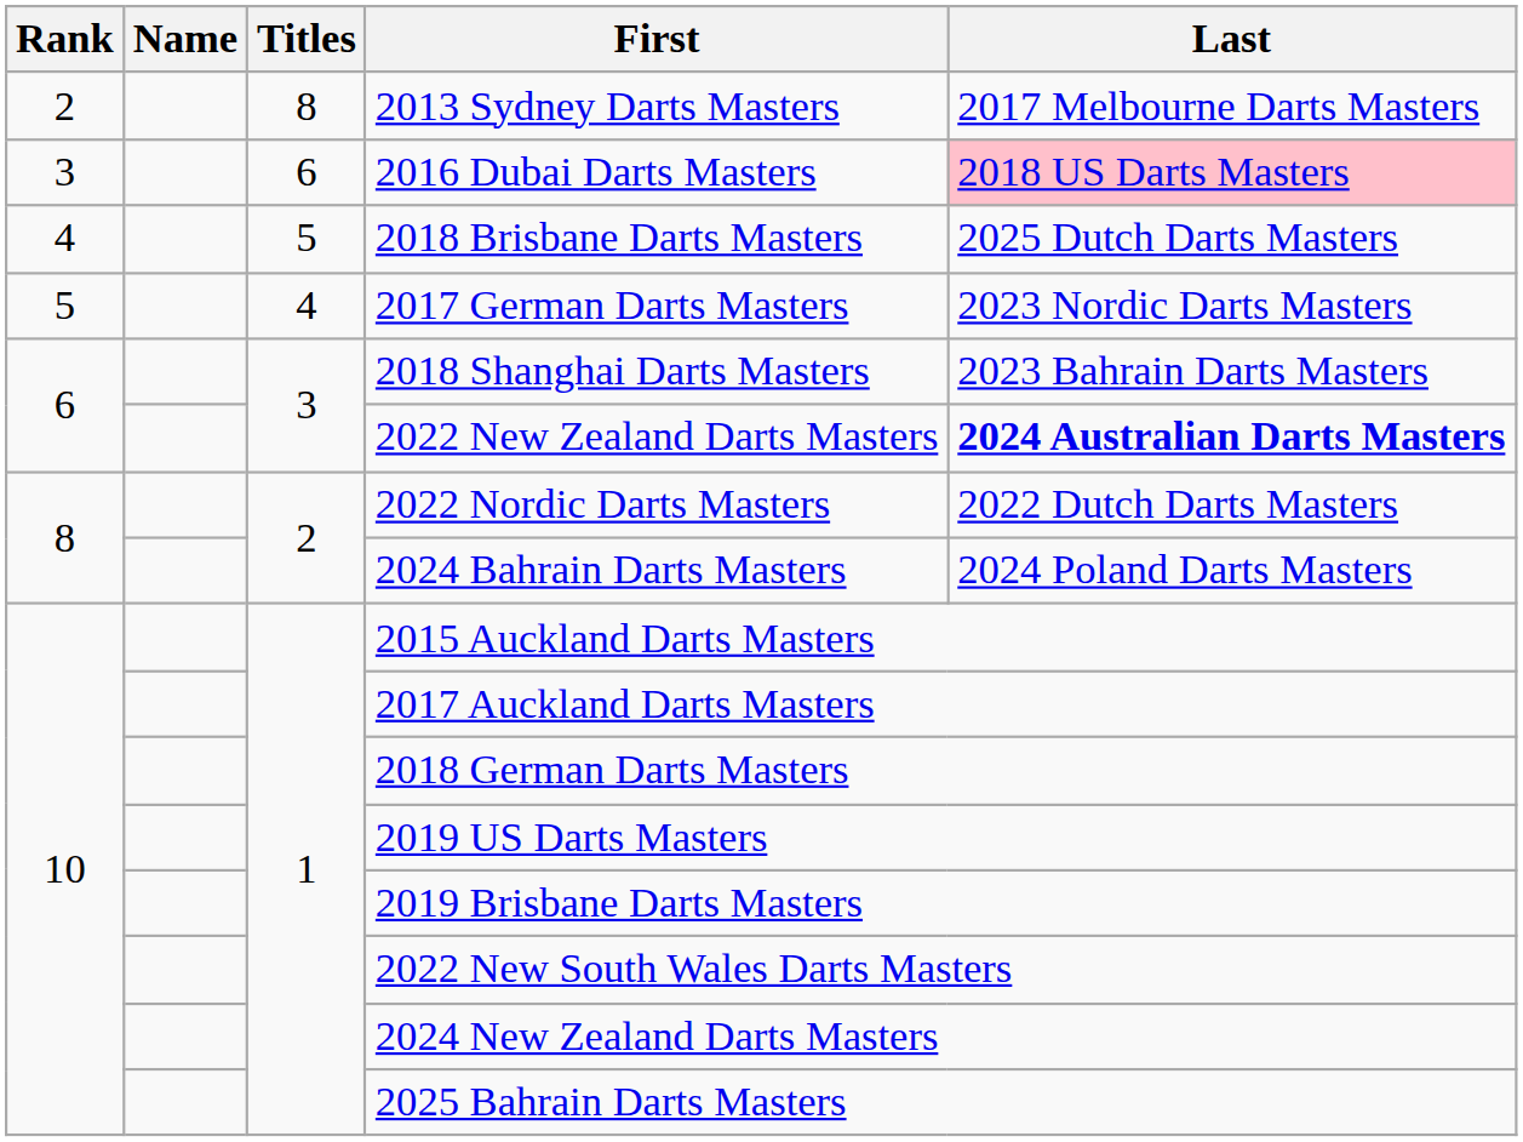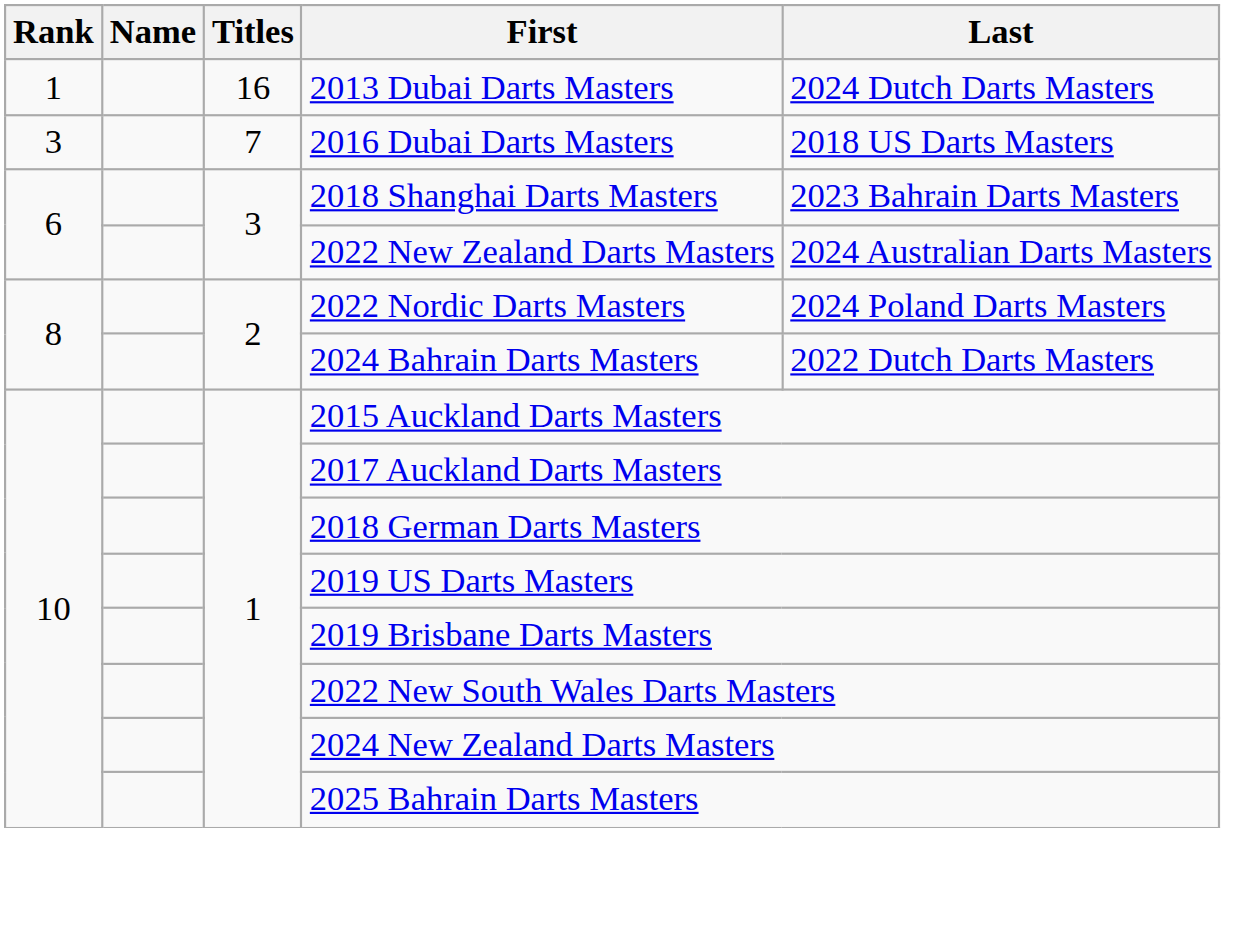+ row: 1 | 16 | 2013 Dubai Darts Masters | 2024 Dutch Darts Masters
- row: 2 | 8 | 2013 Sydney Darts Masters | 2017 Melbourne Darts Masters
2016 Dubai Darts Masters | Titles: 6 -> 7
2016 Dubai Darts Masters | Last: pink background -> no background
- row: 4 | 5 | 2018 Brisbane Darts Masters | 2025 Dutch Darts Masters
- row: 5 | 4 | 2017 German Darts Masters | 2023 Nordic Darts Masters
2022 New Zealand Darts Masters | Last: bold -> normal
2022 Nordic Darts Masters | Last: 2022 Dutch Darts Masters -> 2024 Poland Darts Masters
2024 Bahrain Darts Masters | Last: 2024 Poland Darts Masters -> 2022 Dutch Darts Masters
